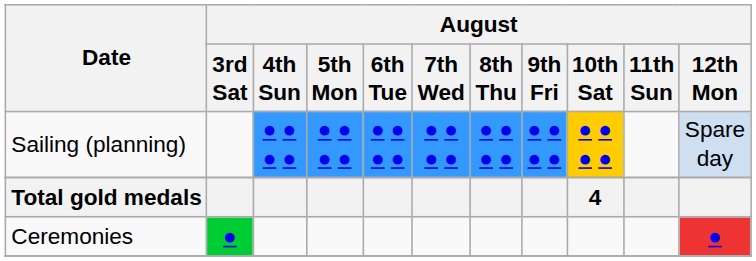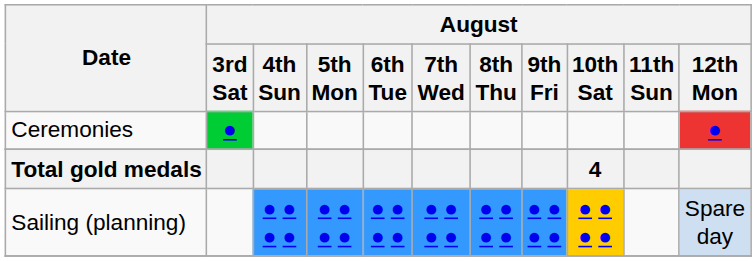rows swapped: Sailing (planning) <-> Ceremonies
